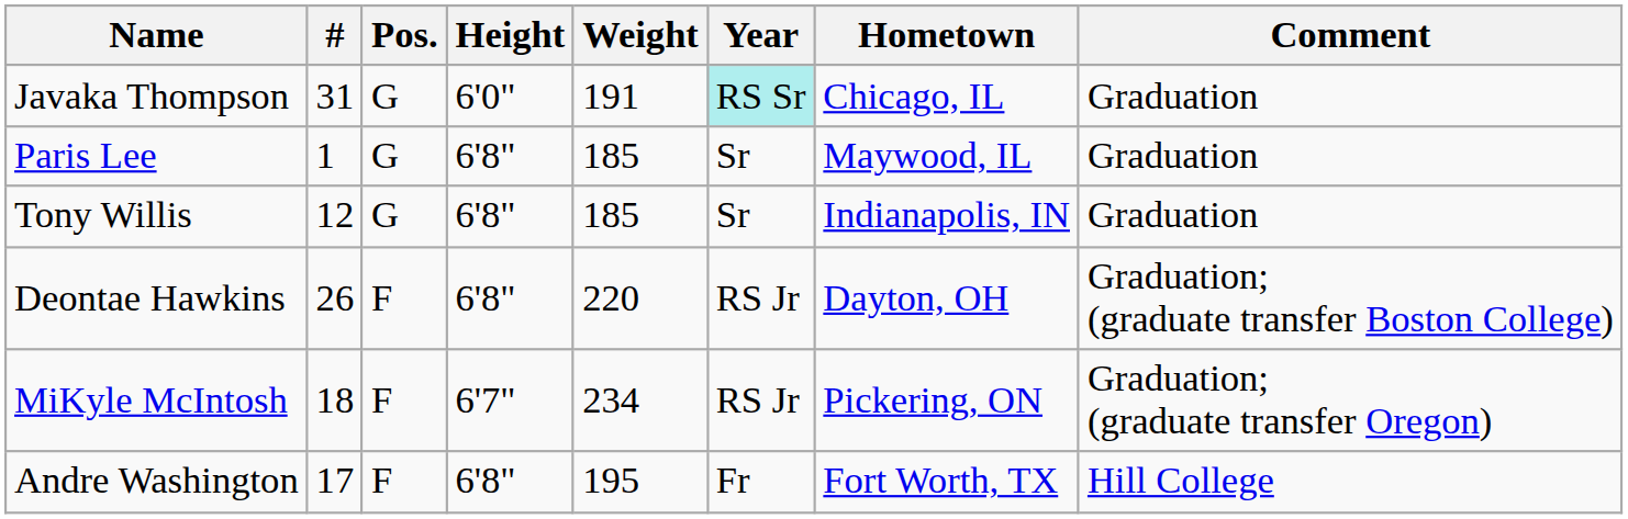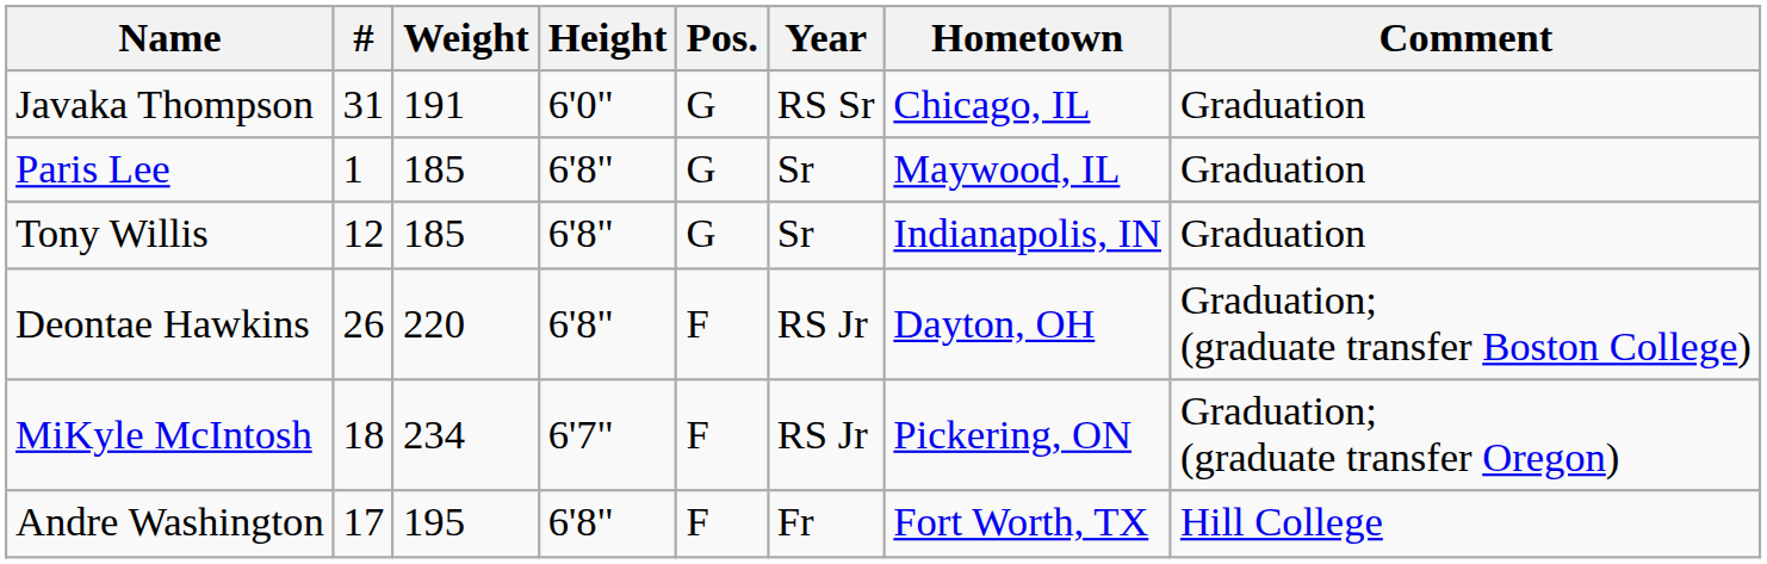columns swapped: Pos. <-> Weight
Javaka Thompson | Year: paleturquoise background -> no background
